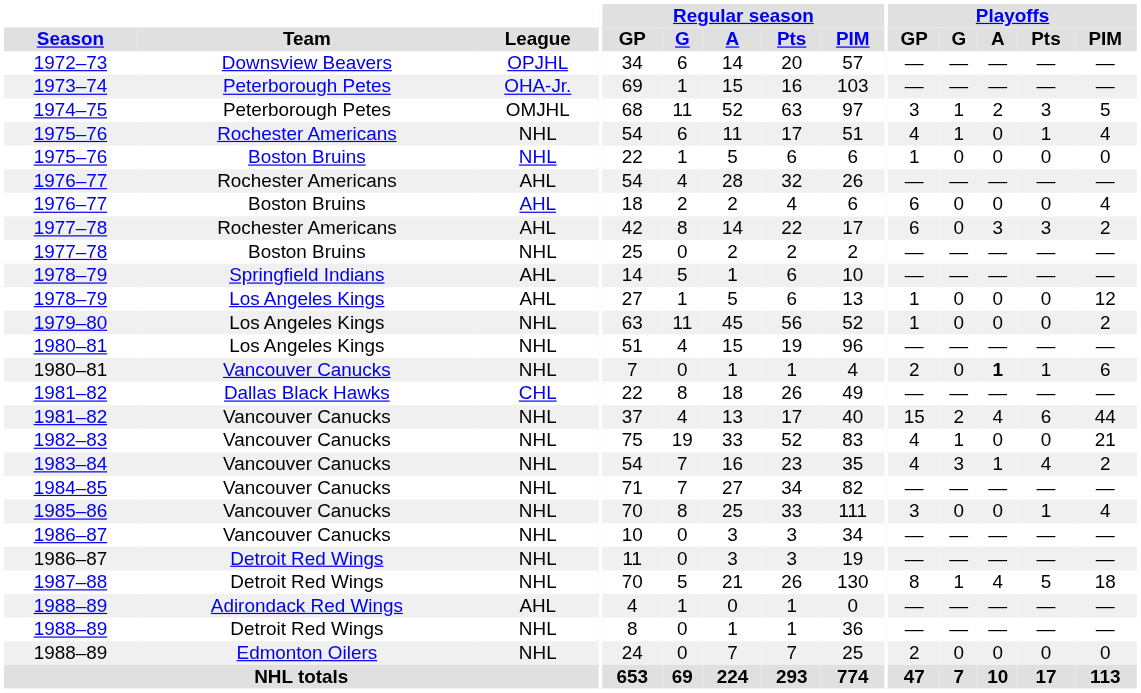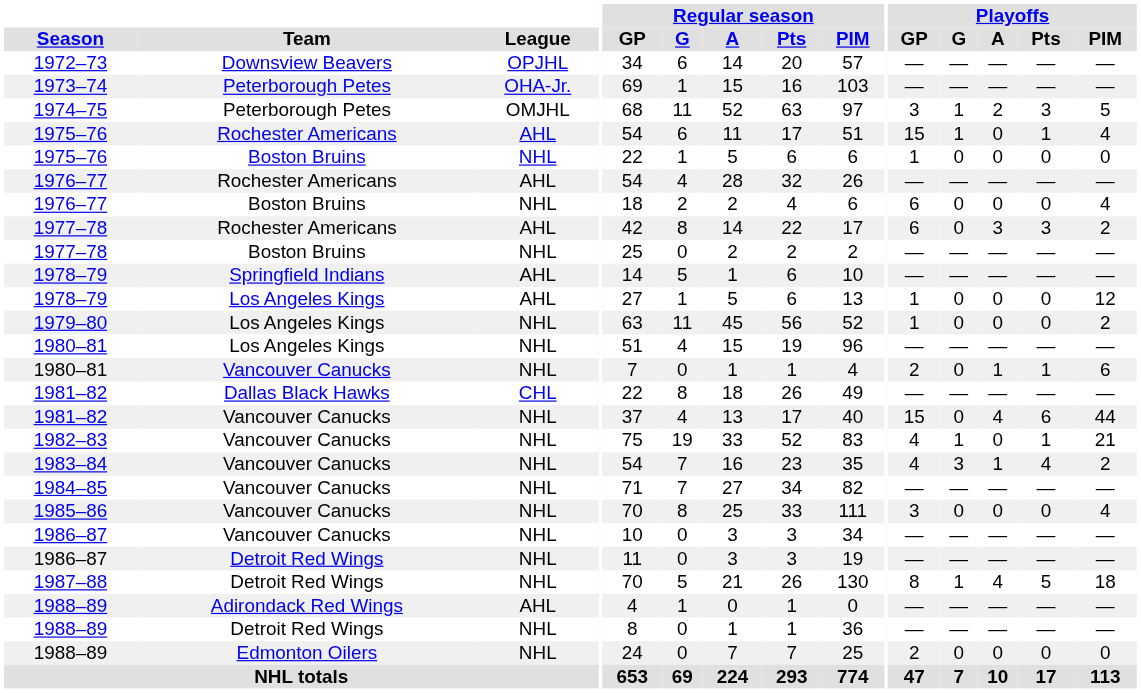1975–76 / Rochester Americans | League: NHL -> AHL
1975–76 / Rochester Americans | Playoffs / GP: 4 -> 15
1976–77 / Boston Bruins | League: AHL -> NHL
1980–81 / Vancouver Canucks | Playoffs / A: bold -> normal
1981–82 / Vancouver Canucks | Playoffs / G: 2 -> 0
1982–83 | Playoffs / Pts: 0 -> 1
1985–86 | Playoffs / Pts: 1 -> 0
